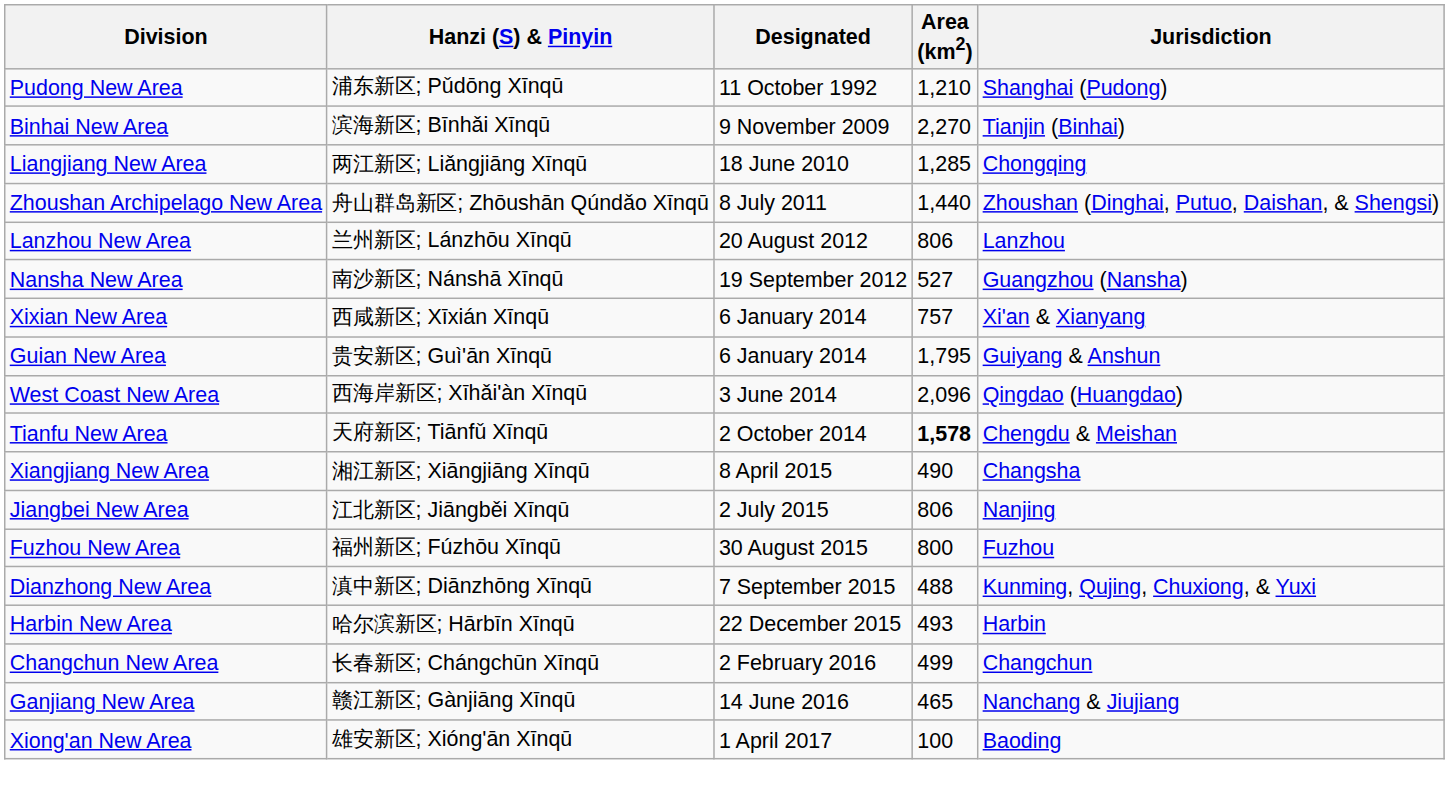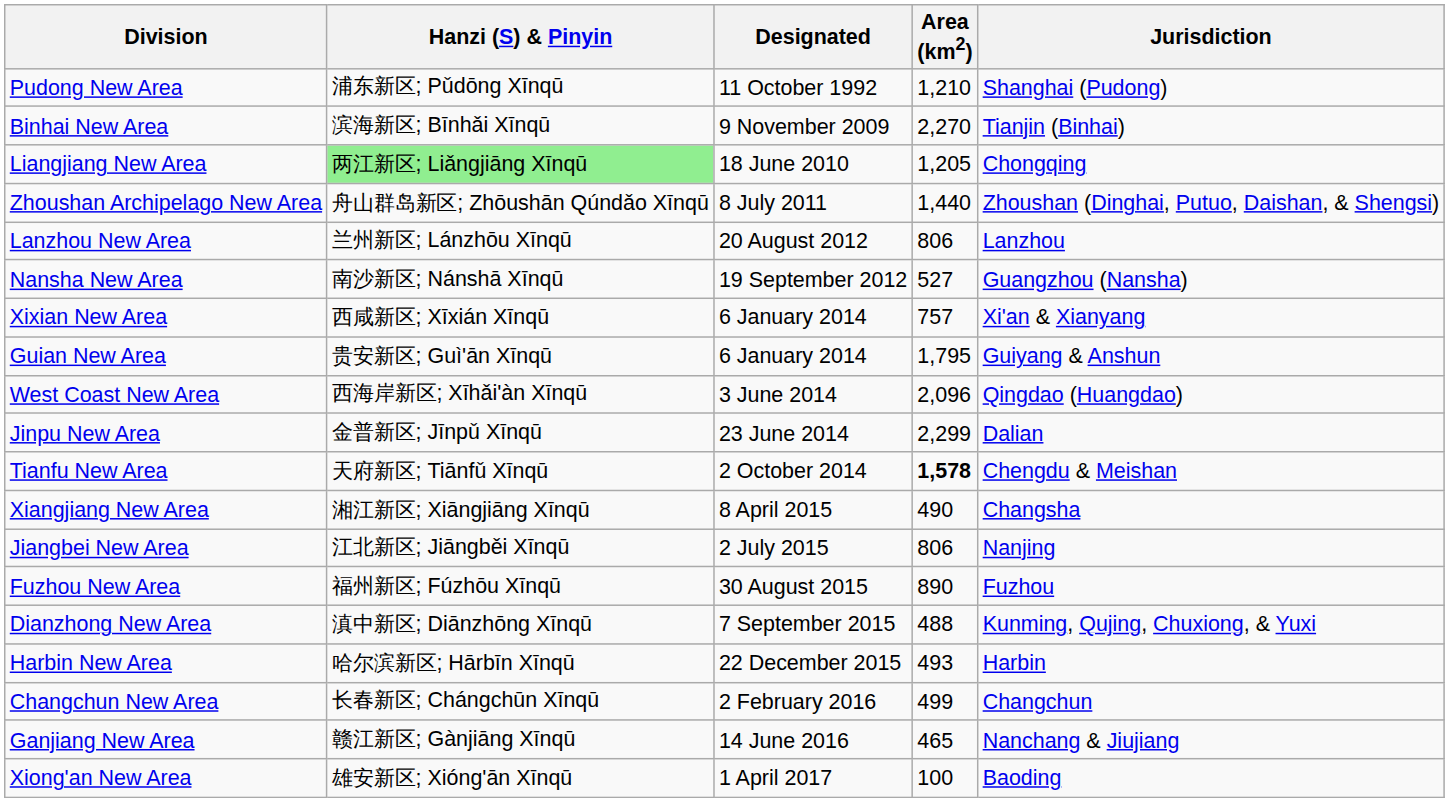Liangjiang New Area | Hanzi (S) & Pinyin: no background -> lightgreen background
Liangjiang New Area | Area (km2): 1,285 -> 1,205
+ row: Jinpu New Area | 金普新区; Jīnpǔ Xīnqū | 23 June 2014 | 2,299 | Dalian
Fuzhou New Area | Area (km2): 800 -> 890
